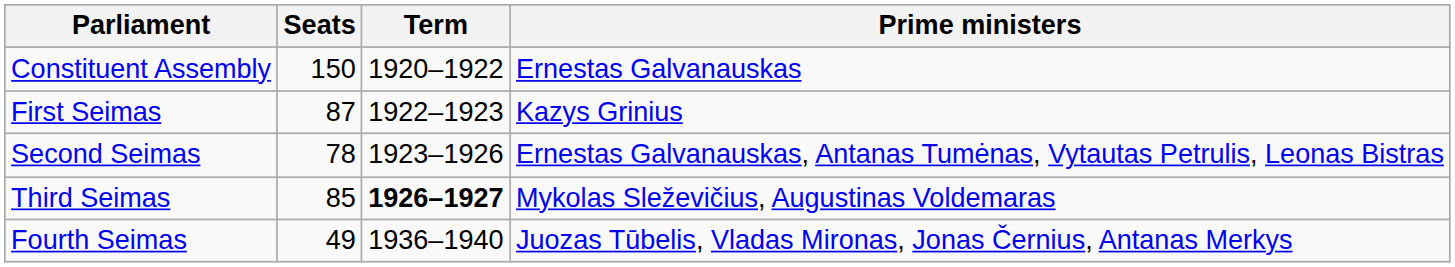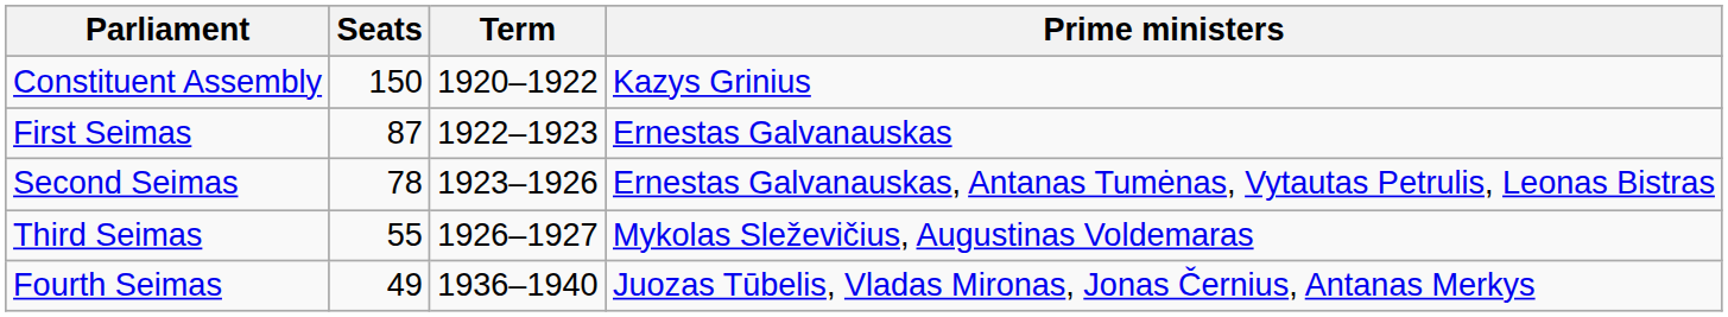Constituent Assembly | Prime ministers: Ernestas Galvanauskas -> Kazys Grinius
First Seimas | Prime ministers: Kazys Grinius -> Ernestas Galvanauskas
Third Seimas | Seats: 85 -> 55
Third Seimas | Term: bold -> normal
